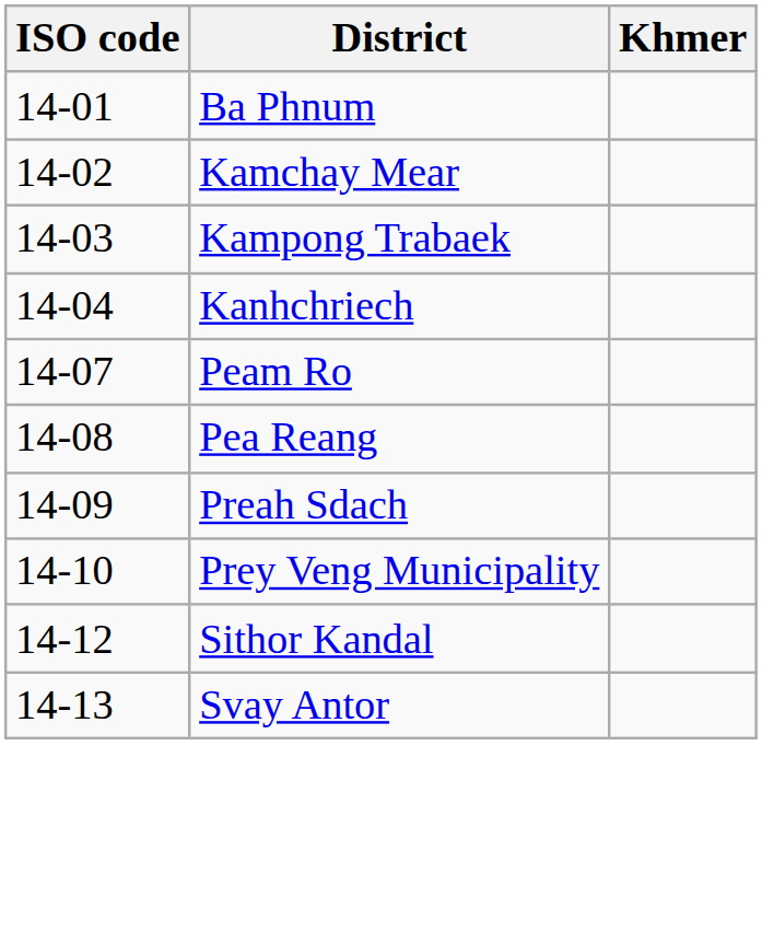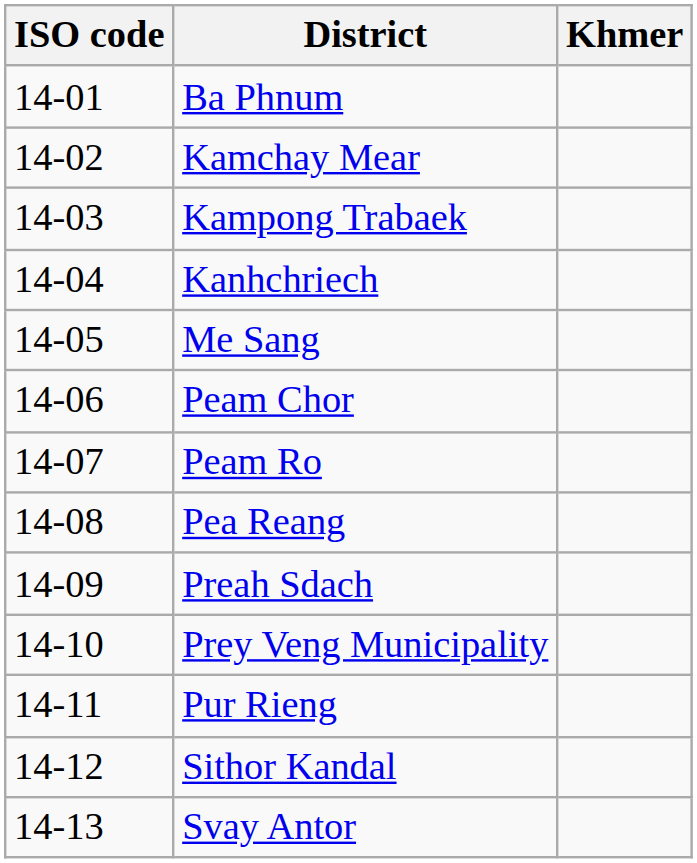+ row: 14-05 | Me Sang
+ row: 14-06 | Peam Chor
+ row: 14-11 | Pur Rieng
